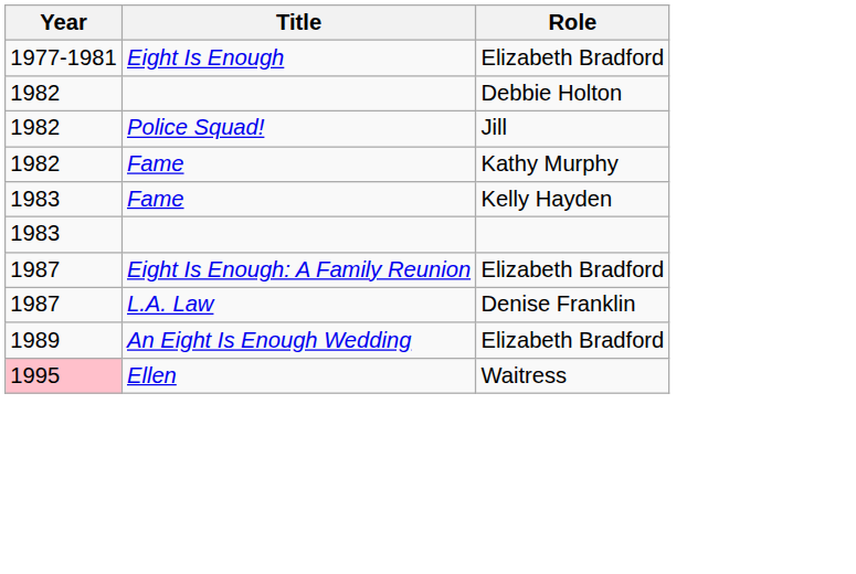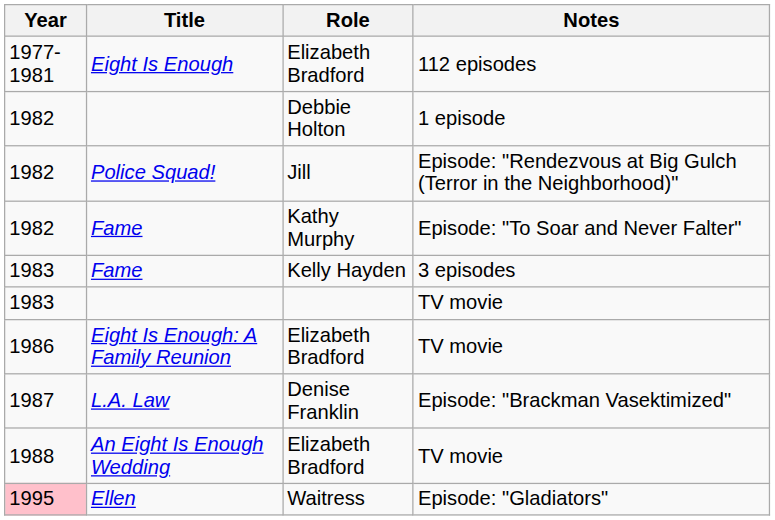+ column: Notes | 112 episodes | 1 episode | Episode: "Rendezvous at Big Gulch (Terror in the Neighborhood)" | Episode: "To Soar and Never Falter" | 3 episodes | TV movie | TV movie | Episode: "Brackman Vasektimized" | TV movie | Episode: "Gladiators"
Eight Is Enough: A Family Reunion | Year: 1987 -> 1986
An Eight Is Enough Wedding | Year: 1989 -> 1988
